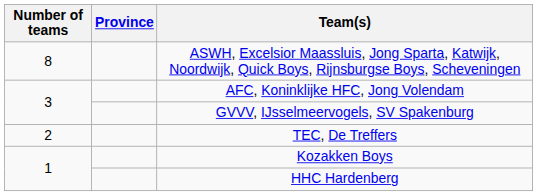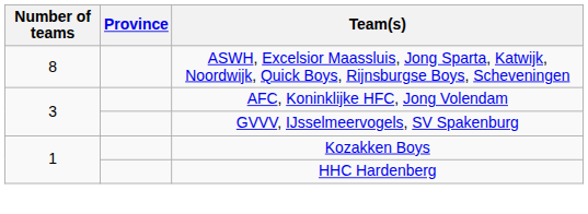- row: 2 | TEC, De Treffers
